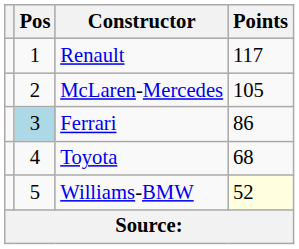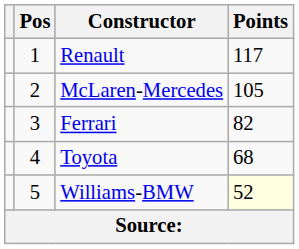Ferrari | Pos: lightblue background -> no background
Ferrari | Points: 86 -> 82
